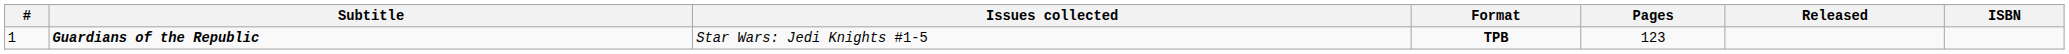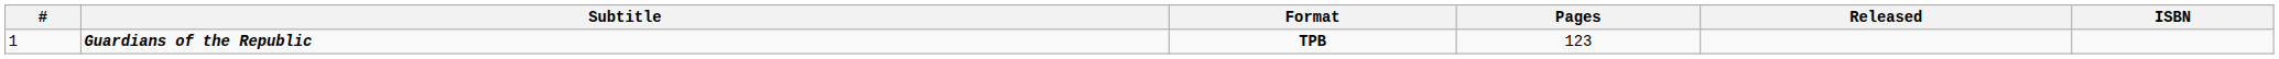- column: Issues collected | Star Wars: Jedi Knights #1-5
